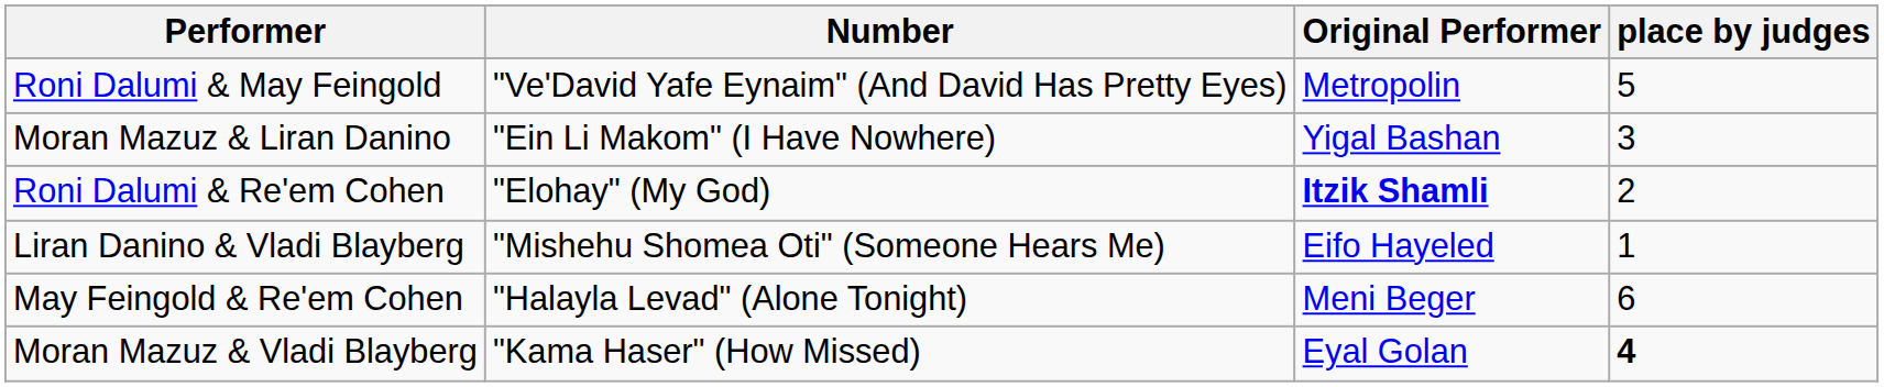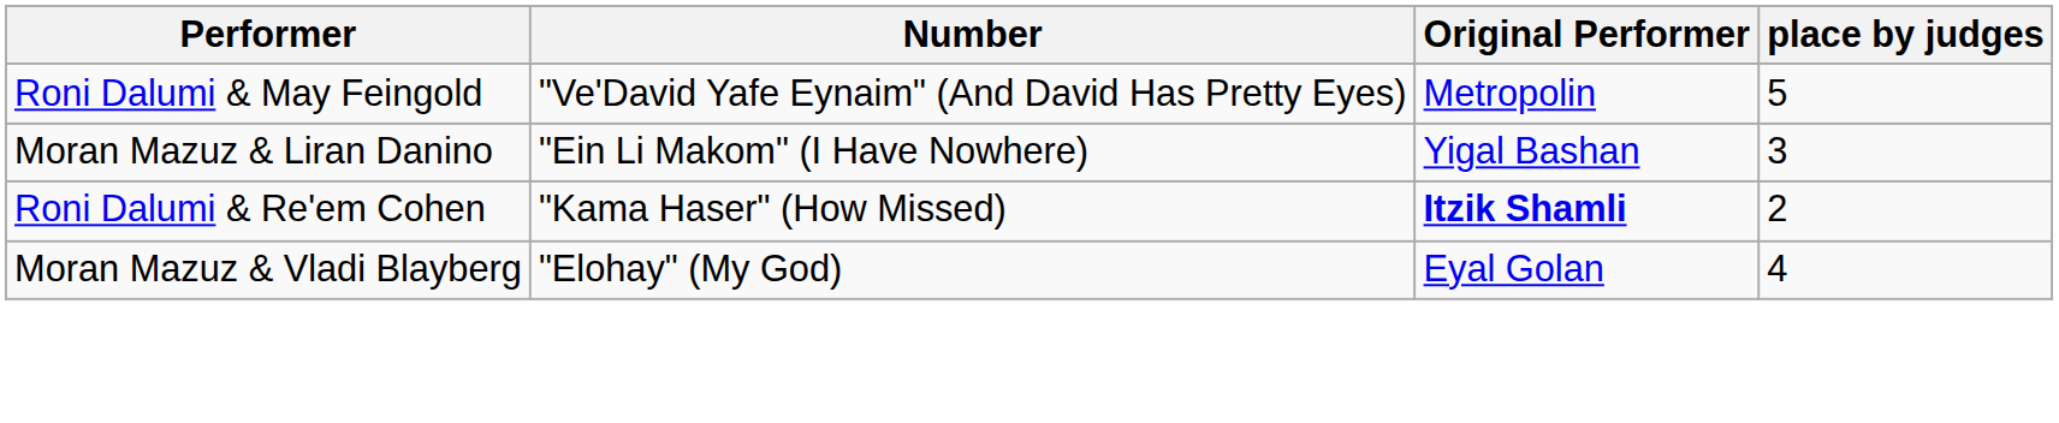Roni Dalumi & Re'em Cohen | Number: "Elohay" (My God) -> "Kama Haser" (How Missed)
- row: Liran Danino & Vladi Blayberg | "Mishehu Shomea Oti" (Someone Hears Me) | Eifo Hayeled | 1
- row: May Feingold & Re'em Cohen | "Halayla Levad" (Alone Tonight) | Meni Beger | 6
Moran Mazuz & Vladi Blayberg | Number: "Kama Haser" (How Missed) -> "Elohay" (My God)
Moran Mazuz & Vladi Blayberg | place by judges: bold -> normal
